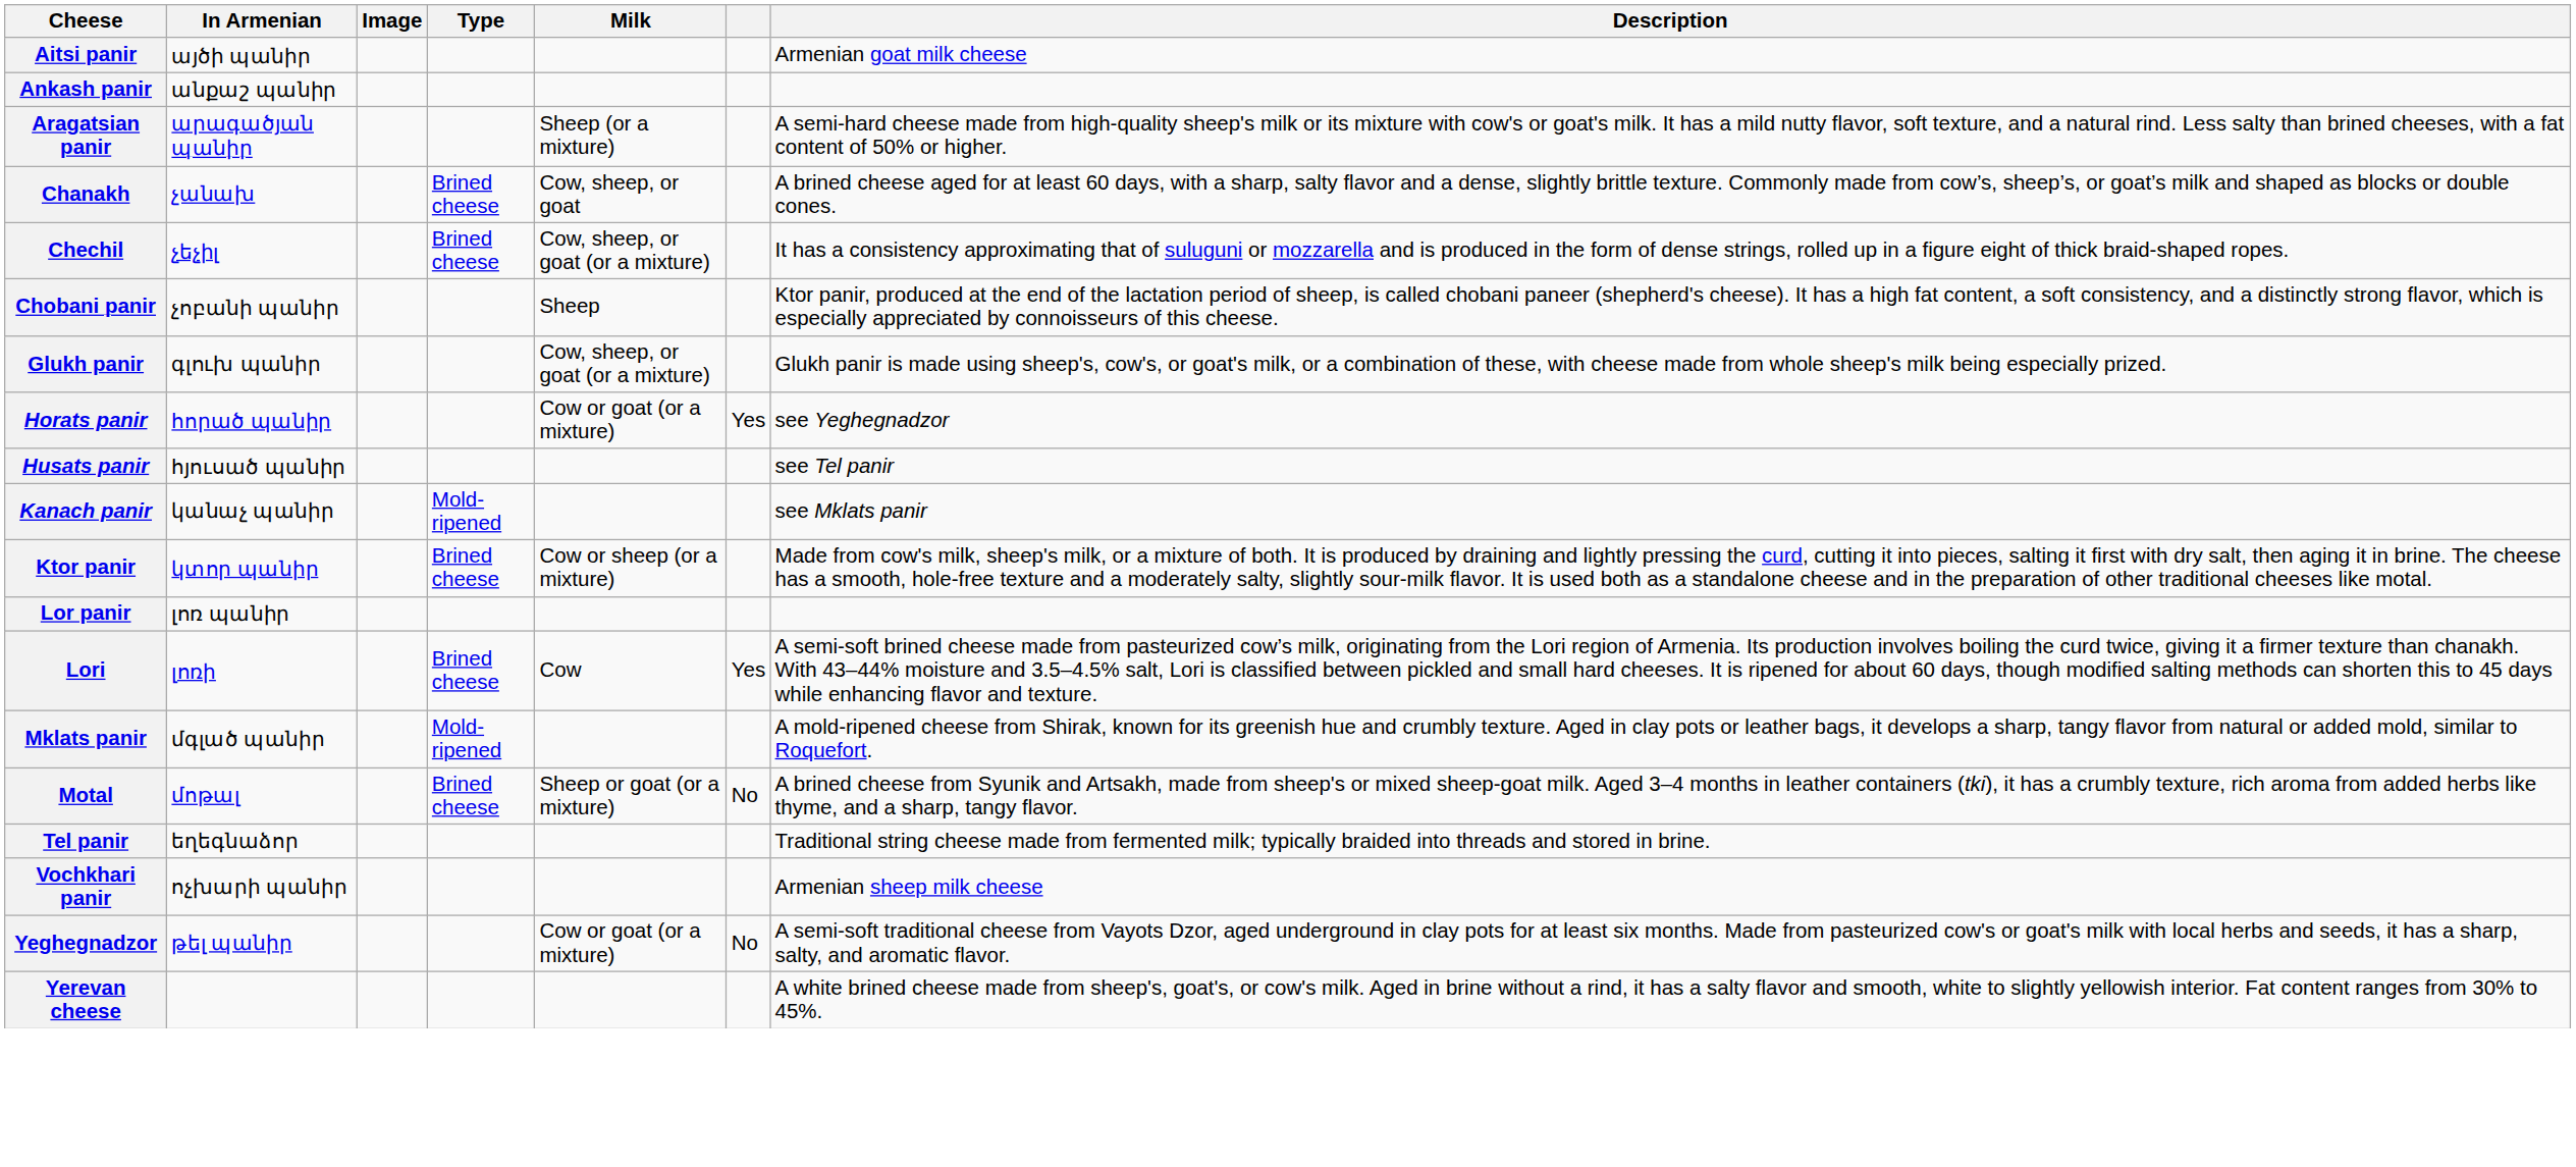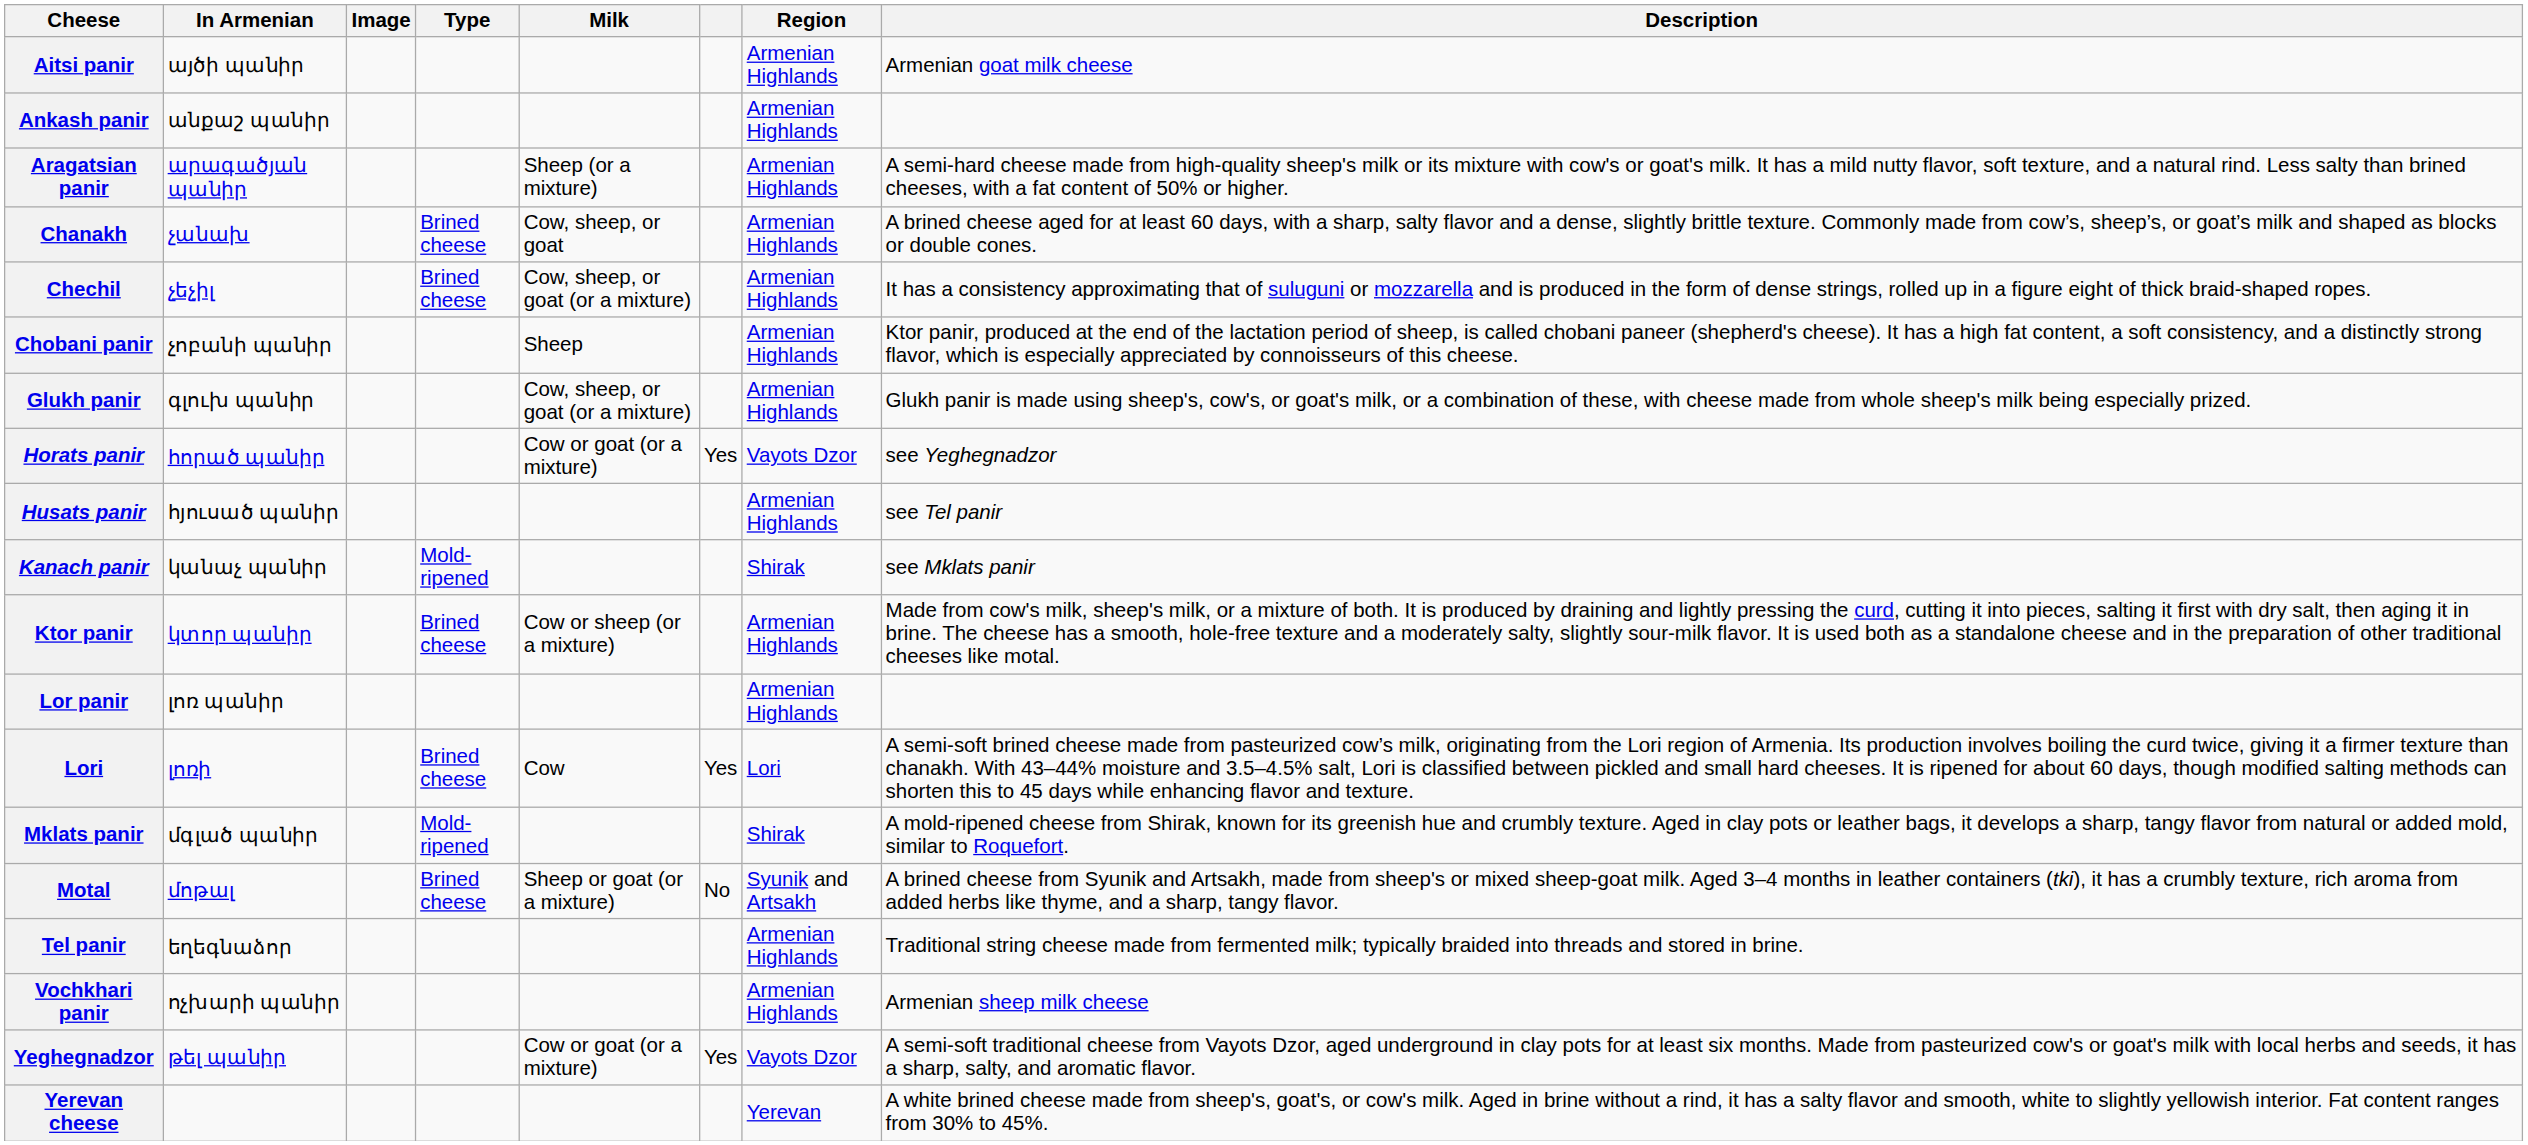+ column: Region | Armenian Highlands | Armenian Highlands | Armenian Highlands | Armenian Highlands | Armenian Highlands | Armenian Highlands | Armenian Highlands | Vayots Dzor | Armenian Highlands | Shirak | Armenian Highlands | Armenian Highlands | Lori | Shirak | Syunik and Artsakh | Armenian Highlands | Armenian Highlands | Vayots Dzor | Yerevan
Yeghegnadzor | column 6: No -> Yes
